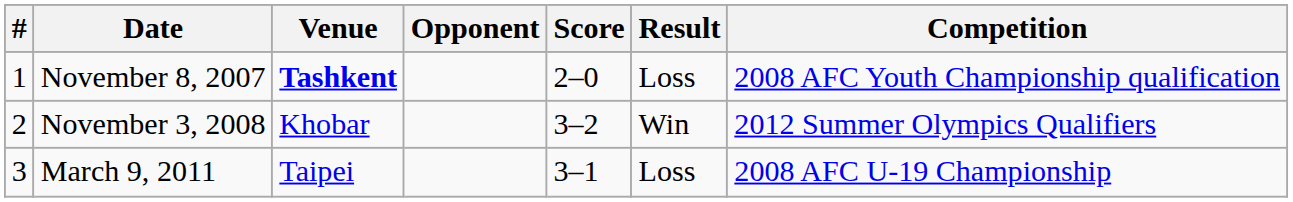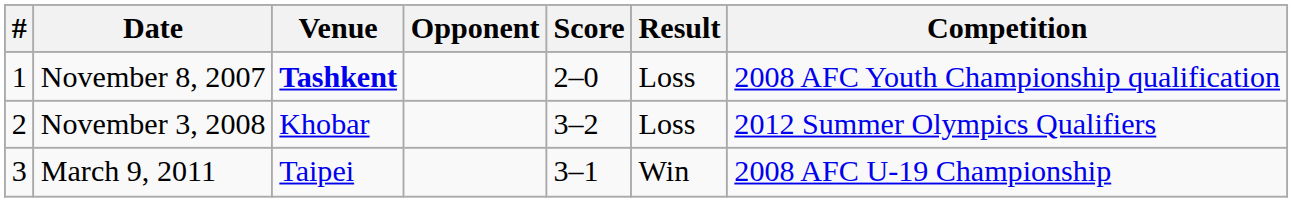November 3, 2008 | Result: Win -> Loss
March 9, 2011 | Result: Loss -> Win
